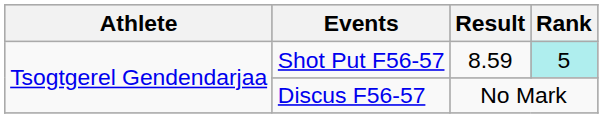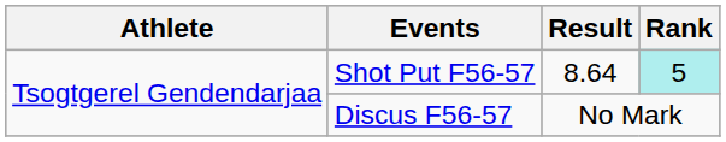Shot Put F56-57 | Result: 8.59 -> 8.64
